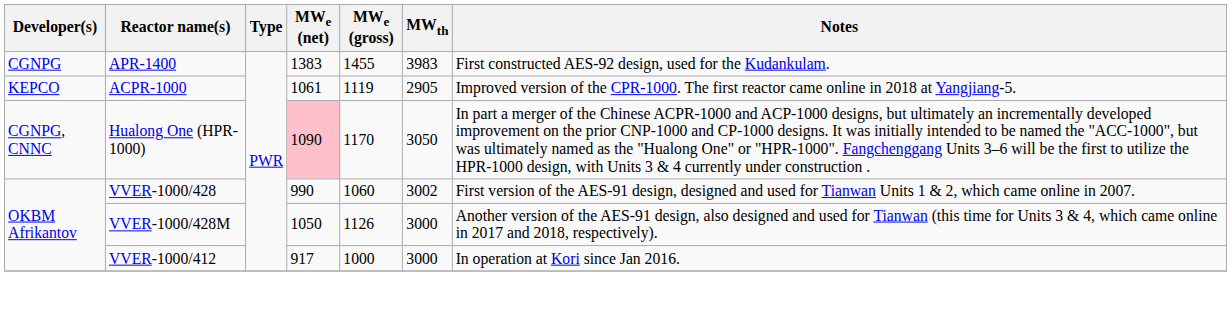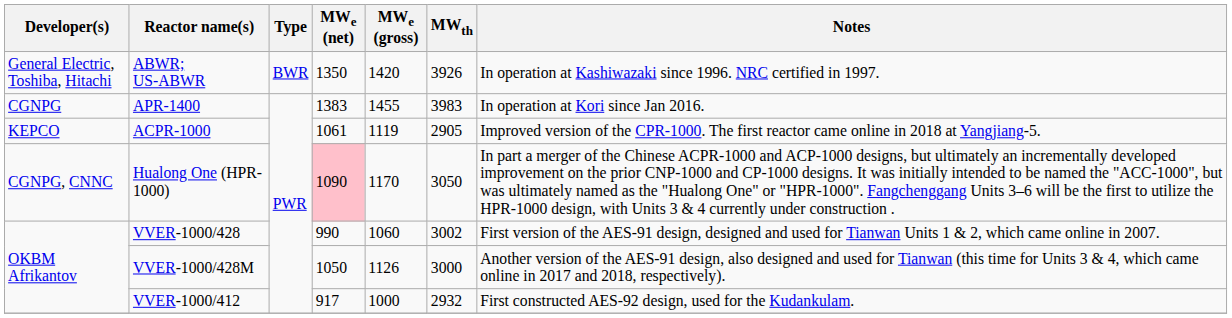+ row: General Electric, Toshiba, Hitachi | ABWR; US-ABWR | BWR | 1350 | 1420 | 3926 | In operation at Kashiwazaki since 1996. NRC certified in 1997.
APR-1400 | Notes: First constructed AES-92 design, used for the Kudankulam. -> In operation at Kori since Jan 2016.
VVER-1000/412 | MWth: 3000 -> 2932
VVER-1000/412 | Notes: In operation at Kori since Jan 2016. -> First constructed AES-92 design, used for the Kudankulam.
